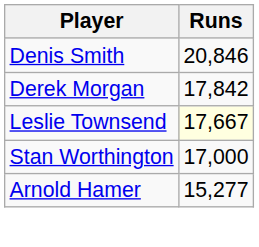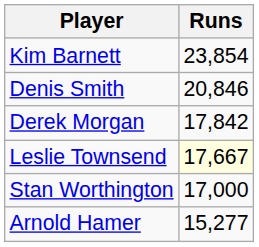+ row: Kim Barnett | 23,854
